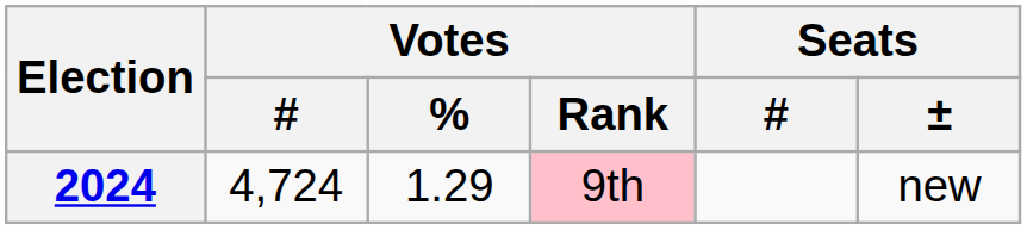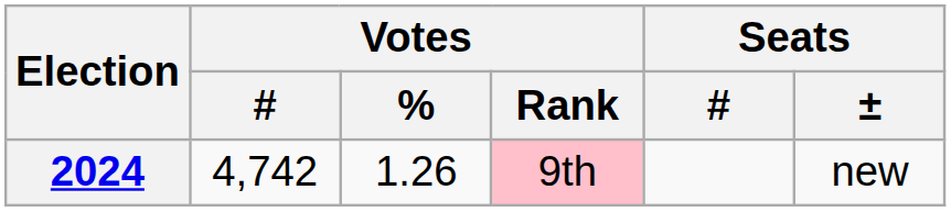2024 | Votes / #: 4,724 -> 4,742
2024 | Votes / %: 1.29 -> 1.26
